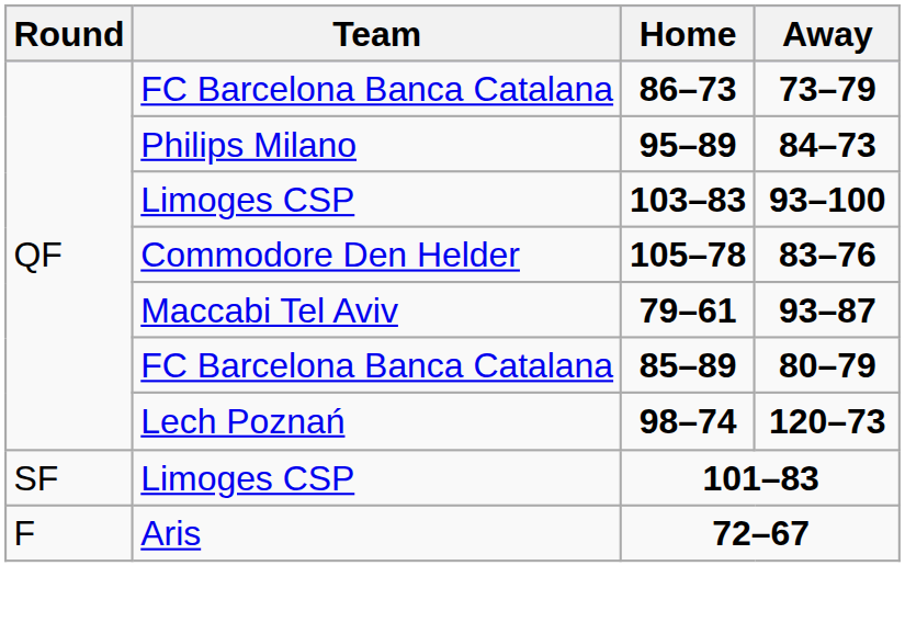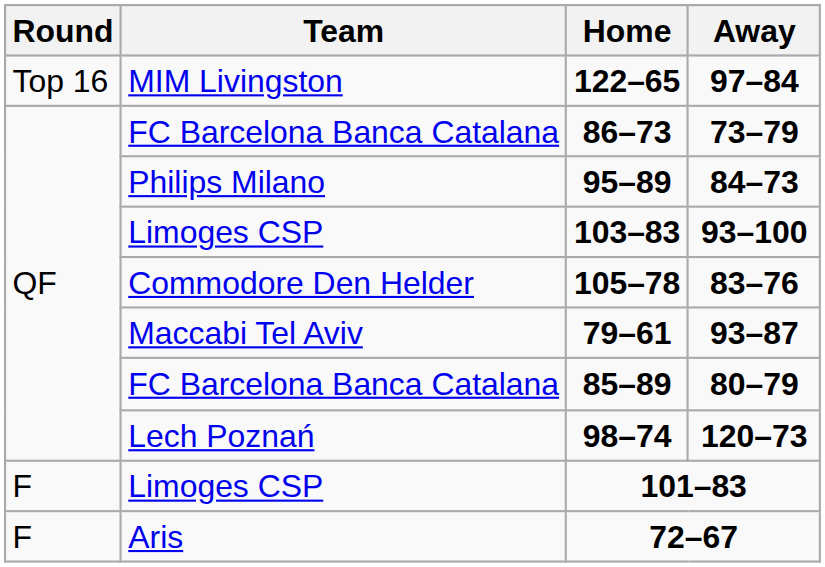+ row: Top 16 | MIM Livingston | 122–65 | 97–84
101–83 | Round: SF -> F
